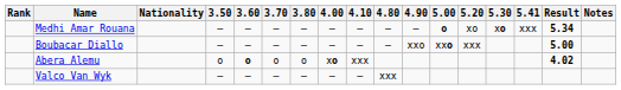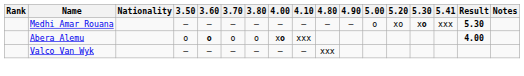Medhi Amar Rouana | 5.00: bold -> normal
Medhi Amar Rouana | Result: 5.34 -> 5.30
- row: Boubacar Diallo | – | – | – | – | – | – | – | xxo | xxo | xxx | 5.00
Abera Alemu | Result: 4.02 -> 4.00
